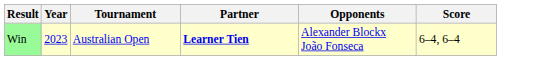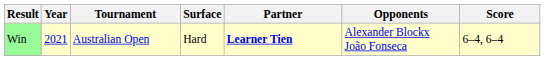+ column: Surface | Hard
Win | Year: 2023 -> 2021
